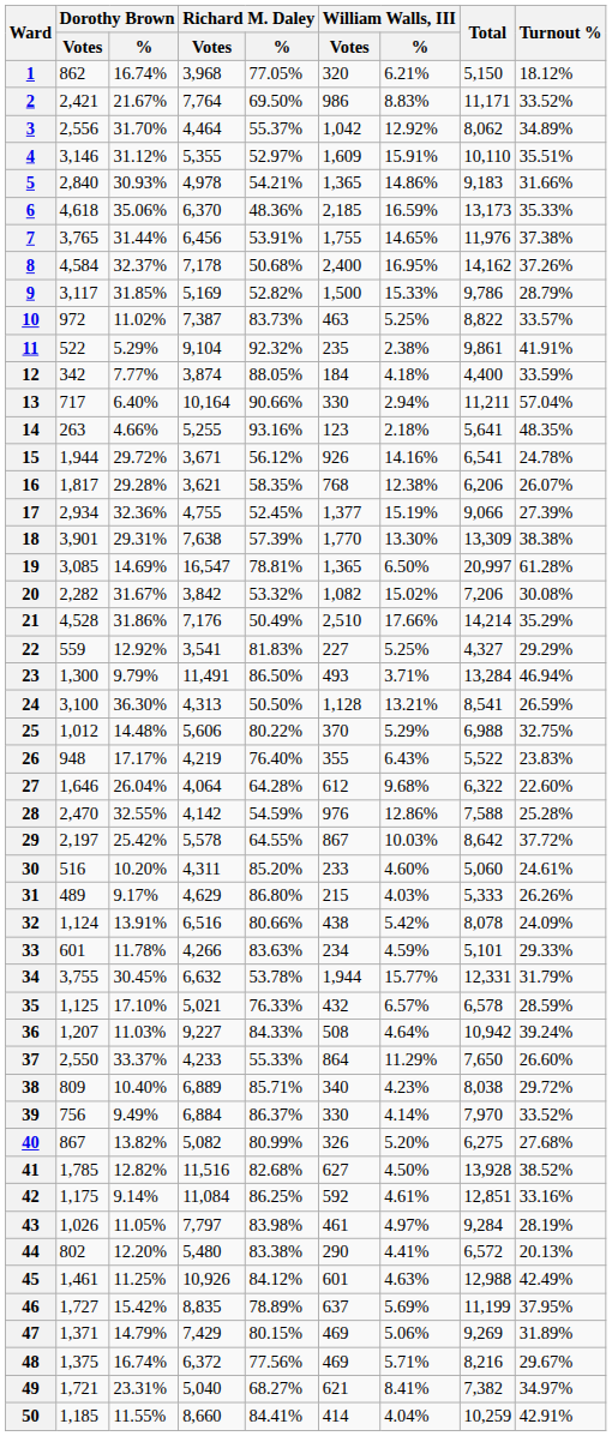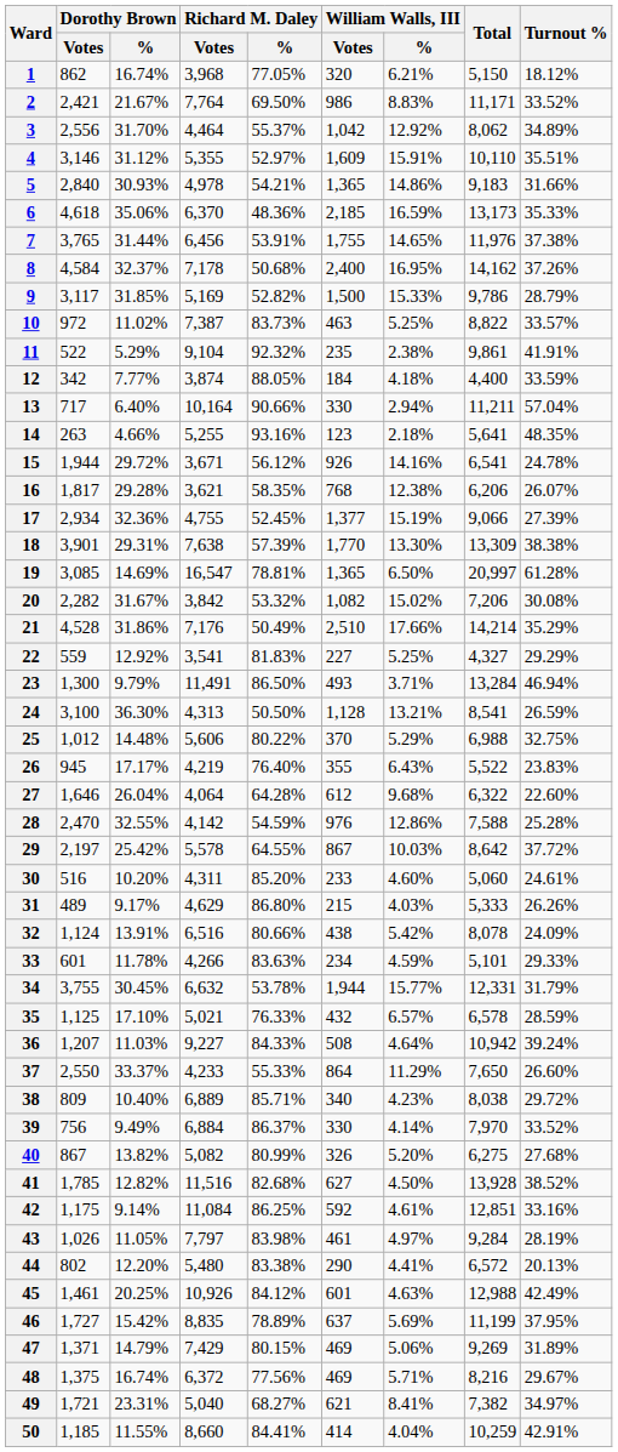26 | Dorothy Brown / Votes: 948 -> 945
45 | Dorothy Brown / %: 11.25% -> 20.25%
